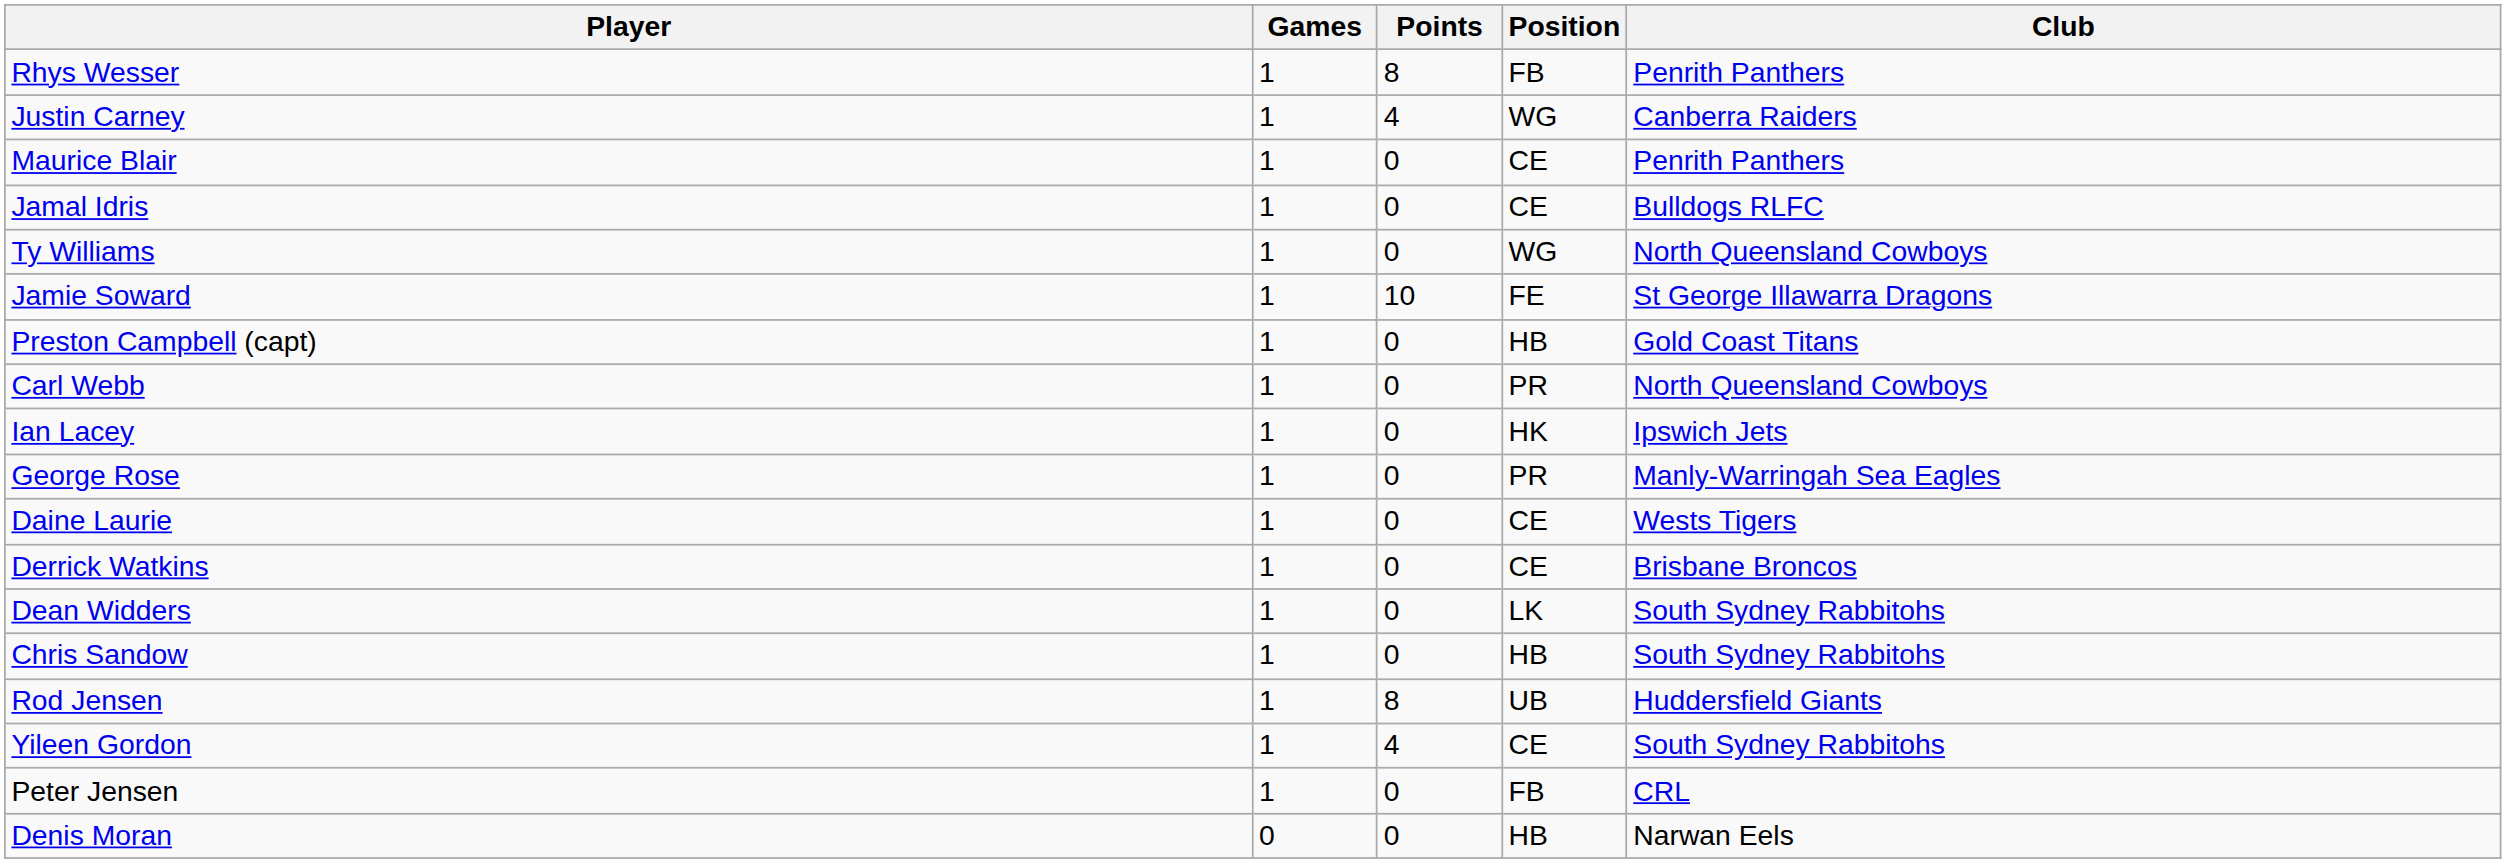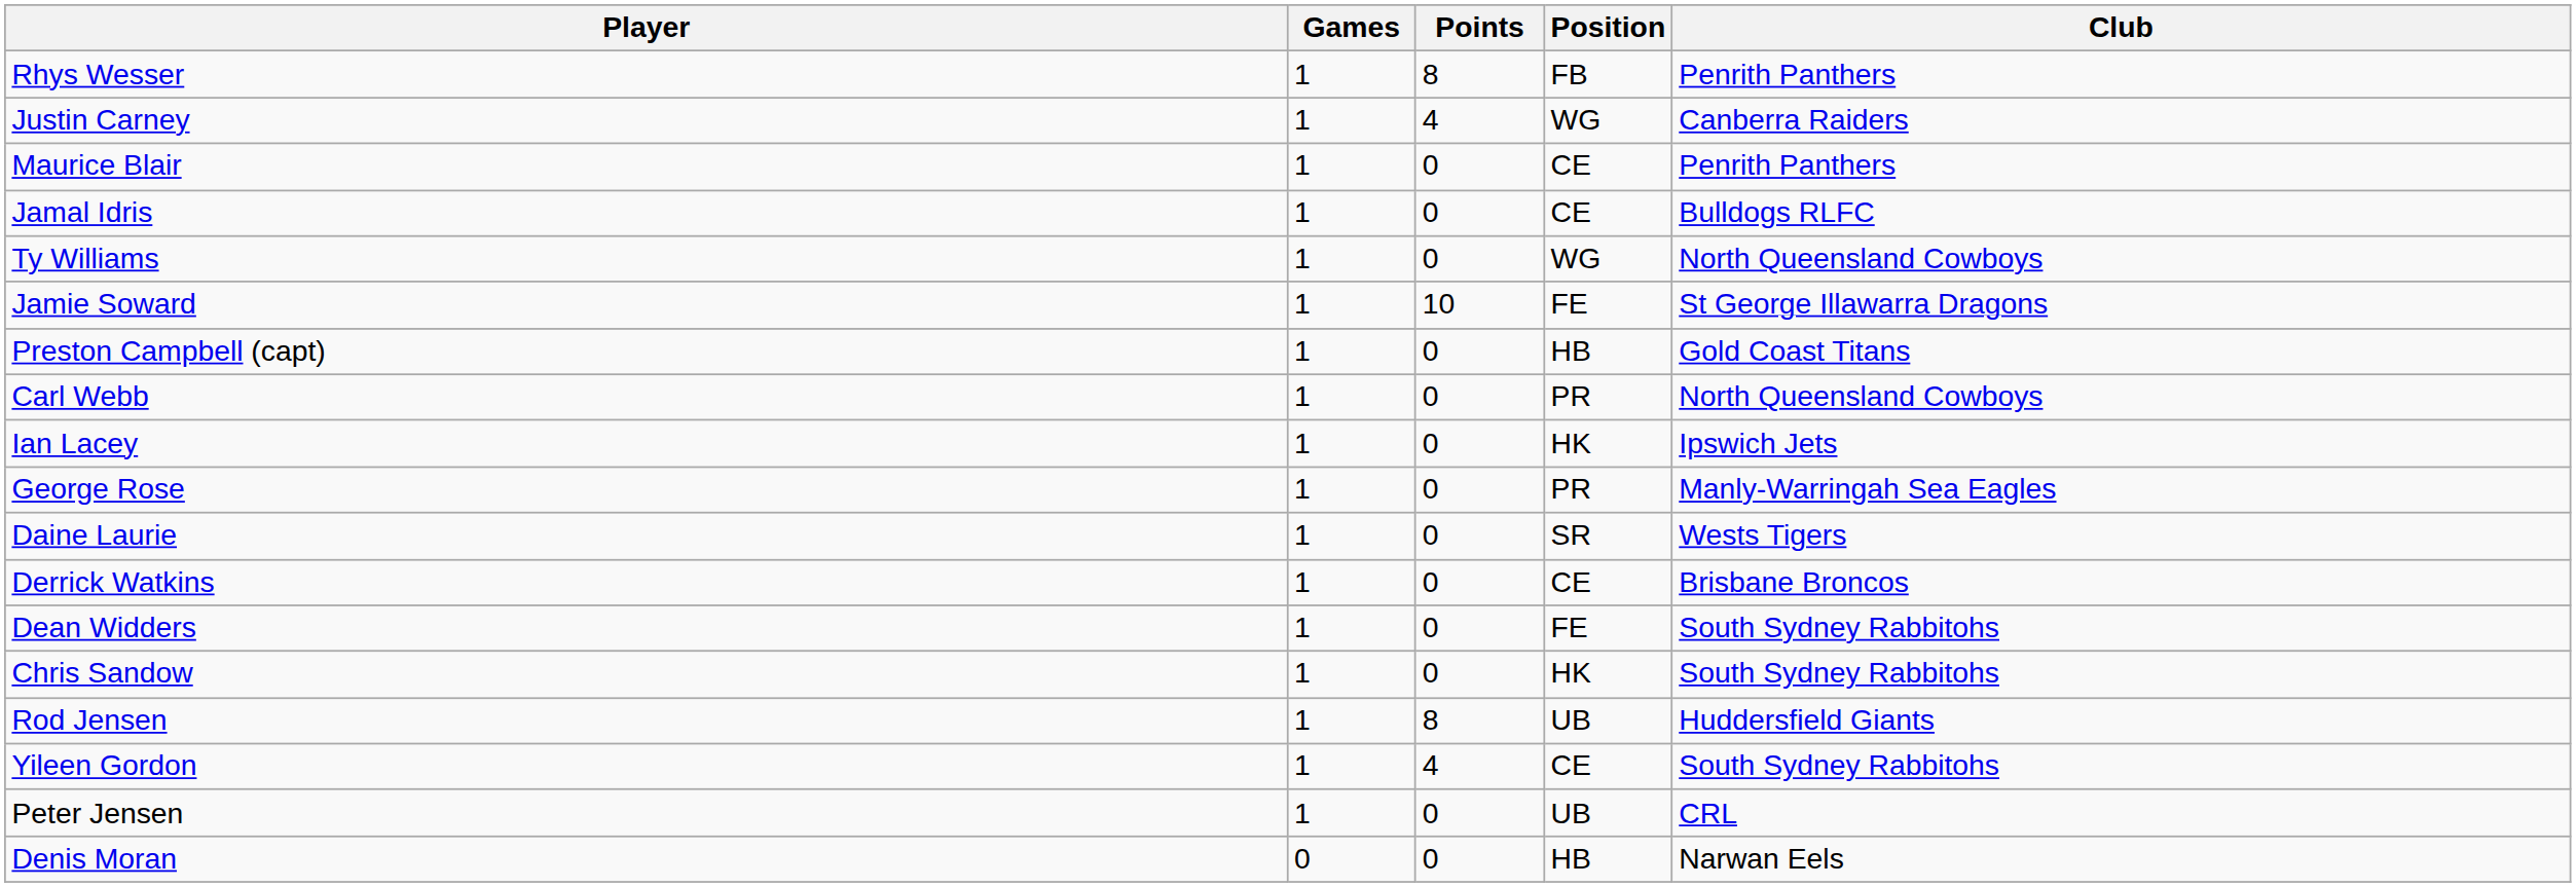Daine Laurie | Position: CE -> SR
Dean Widders | Position: LK -> FE
Chris Sandow | Position: HB -> HK
Peter Jensen | Position: FB -> UB
